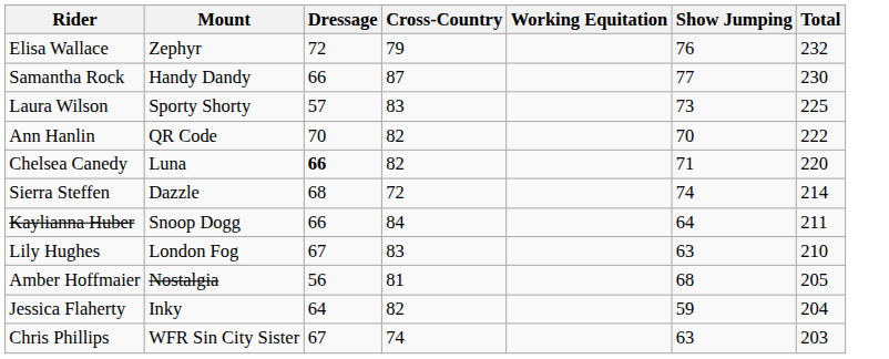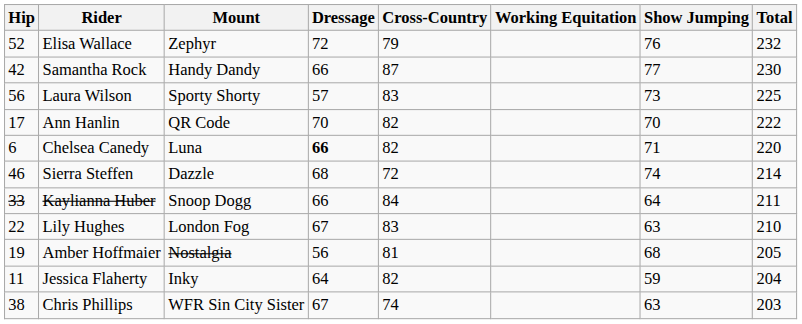+ column: Hip | 52 | 42 | 56 | 17 | 6 | 46 | 33 | 22 | 19 | 11 | 38
